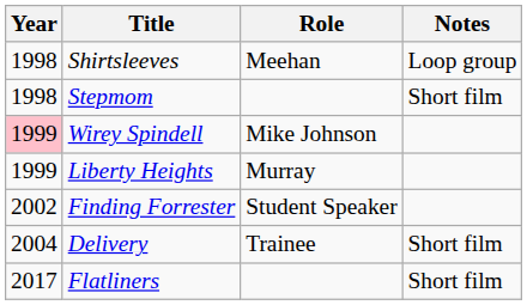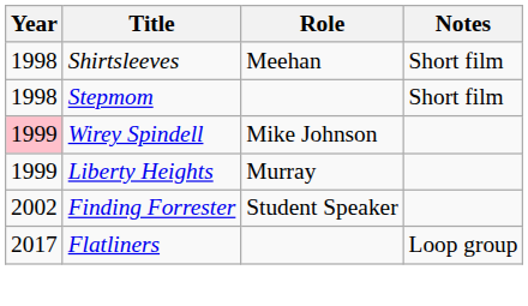Shirtsleeves | Notes: Loop group -> Short film
- row: 2004 | Delivery | Trainee | Short film
Flatliners | Notes: Short film -> Loop group
